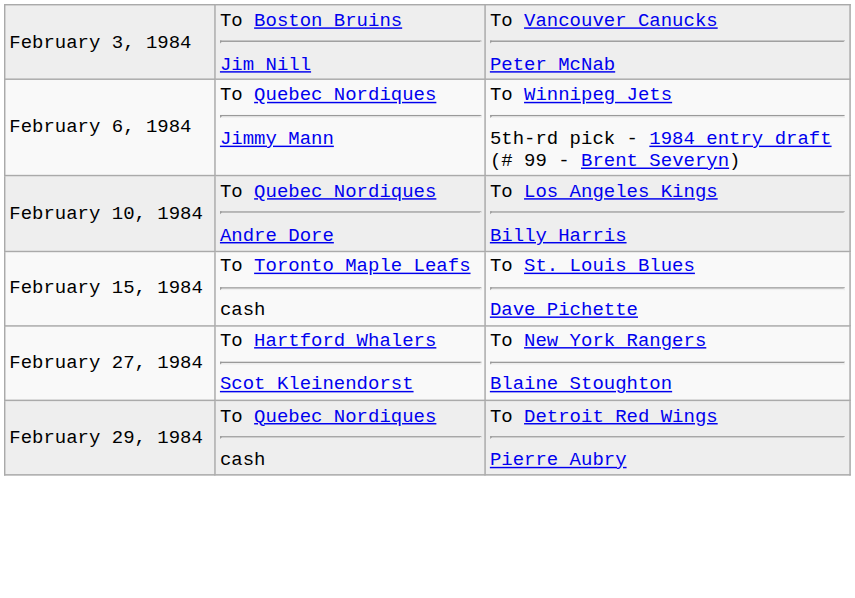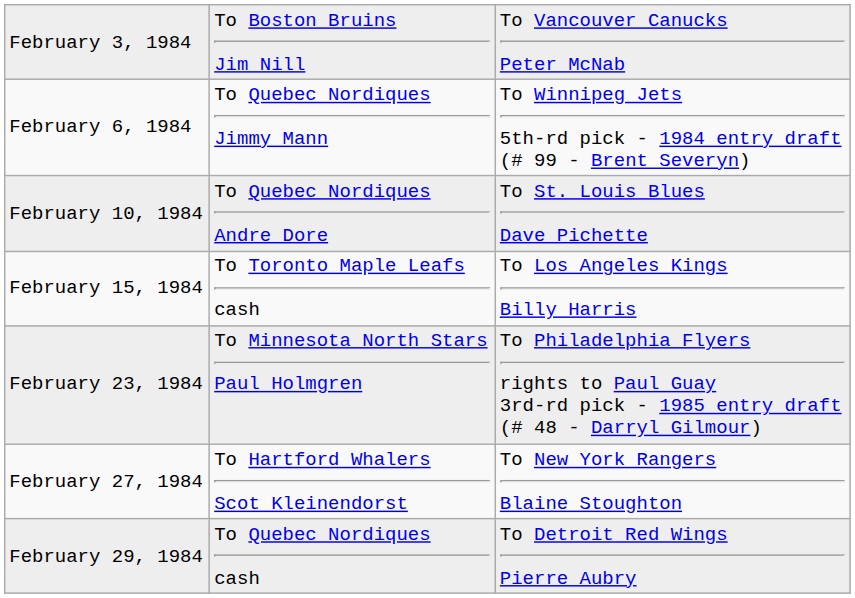February 10, 1984 | column 3: To Los Angeles Kings Billy Harris -> To St. Louis Blues Dave Pichette
February 15, 1984 | column 3: To St. Louis Blues Dave Pichette -> To Los Angeles Kings Billy Harris
+ row: February 23, 1984 | To Minnesota North Stars Paul Holmgren | To Philadelphia Flyers rights to Paul Guay 3rd-rd pick - 1985 entry draft (# 48 - Darryl Gilmour)
